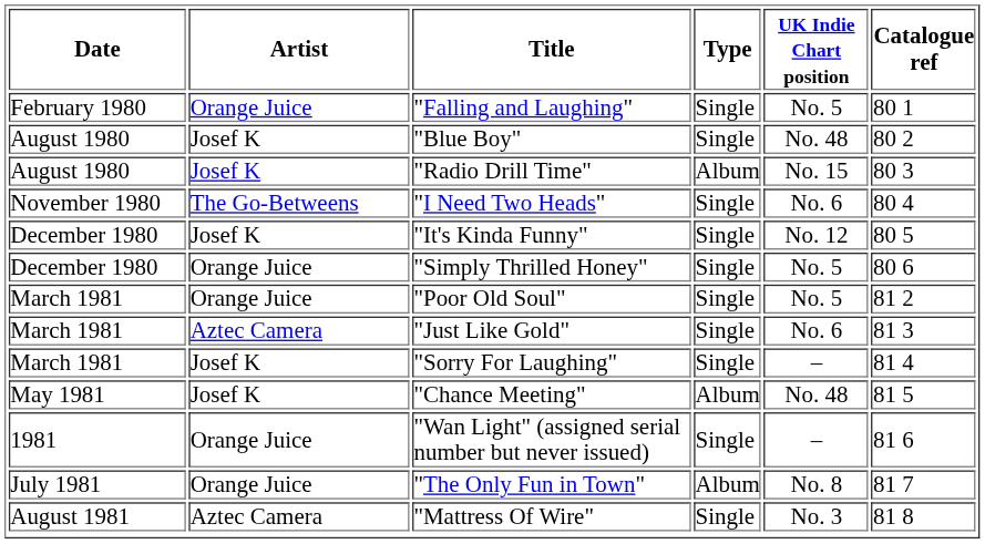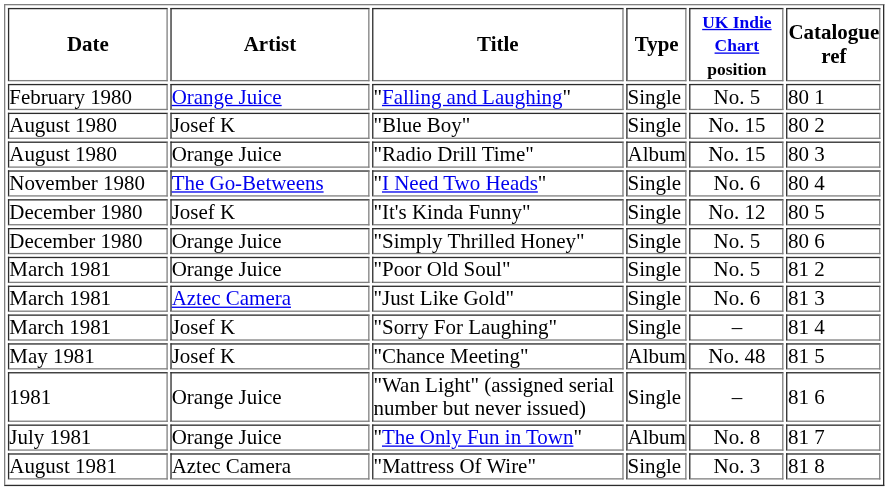"Blue Boy" | UK Indie Chart position: No. 48 -> No. 15
"Radio Drill Time" | Artist: Josef K -> Orange Juice
